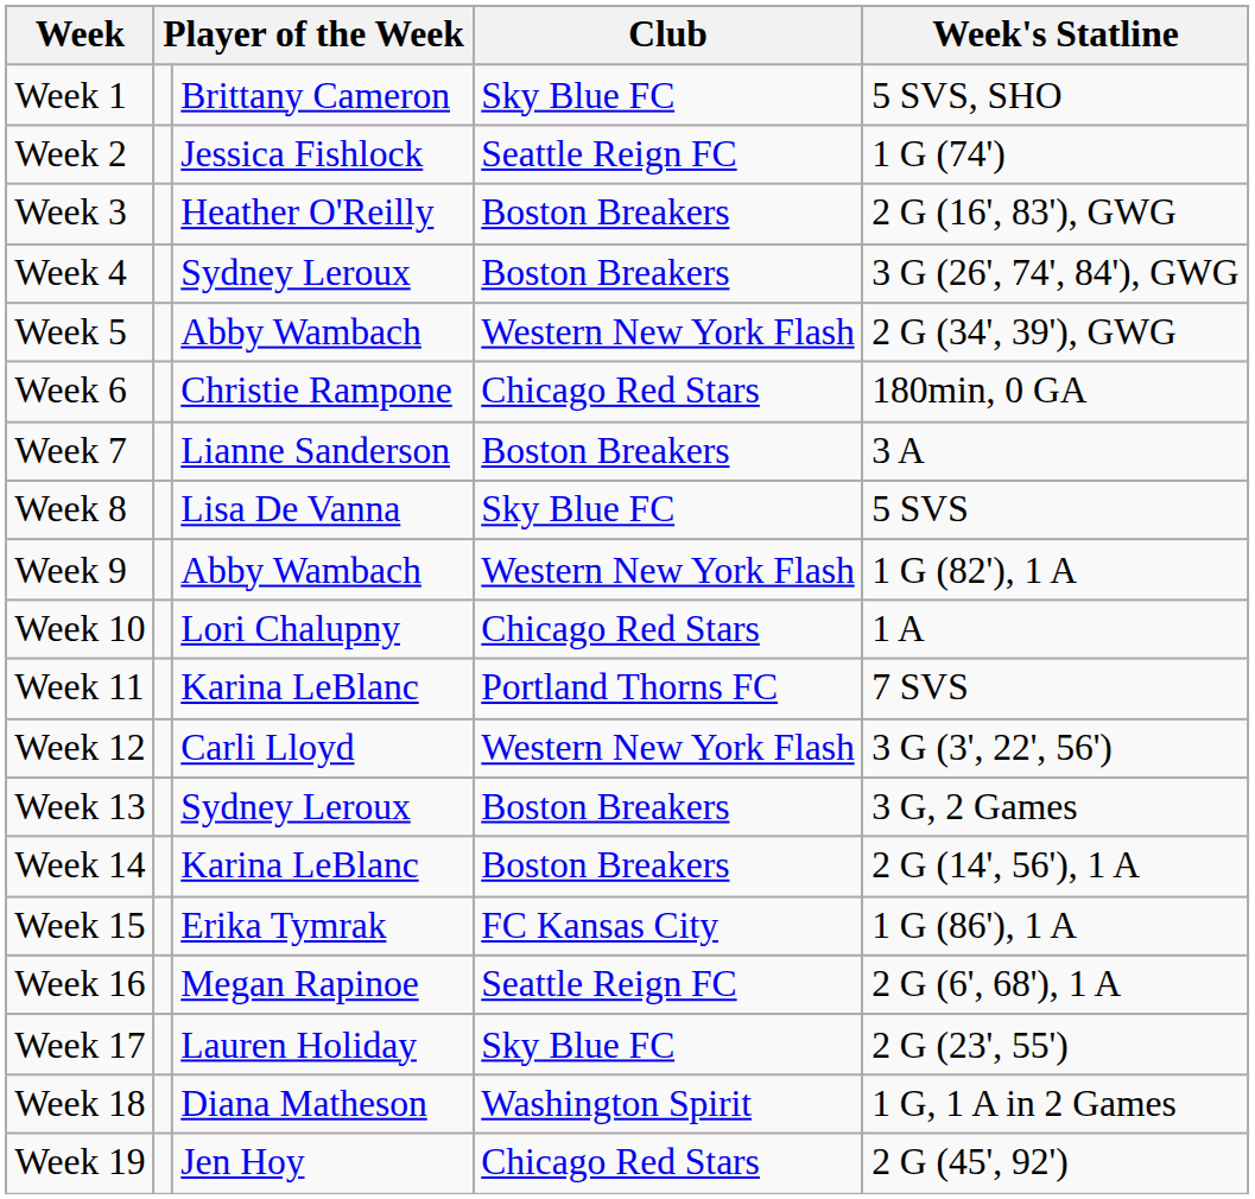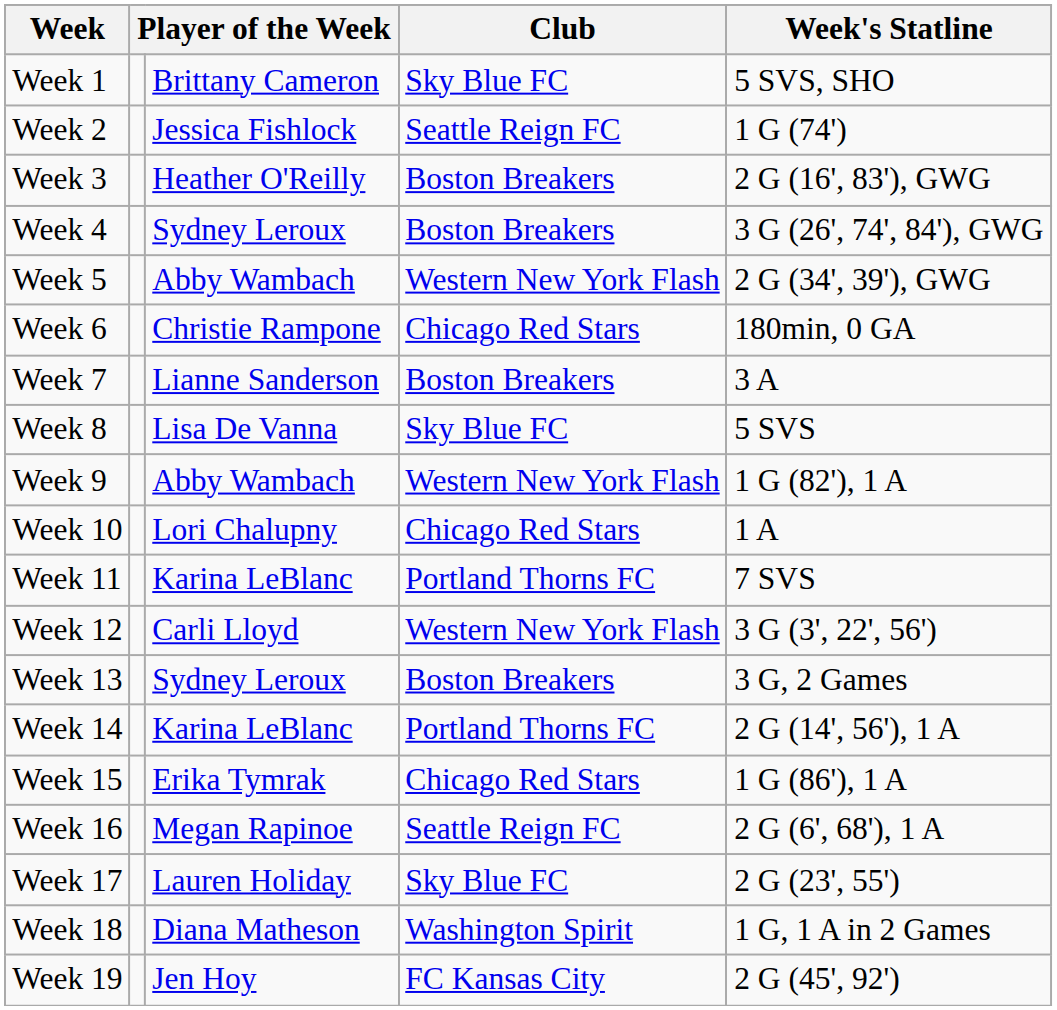Week 14 | Club: Boston Breakers -> Portland Thorns FC
Week 15 | Club: FC Kansas City -> Chicago Red Stars
Week 19 | Club: Chicago Red Stars -> FC Kansas City
